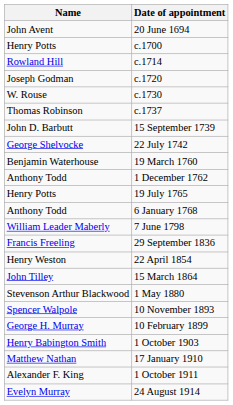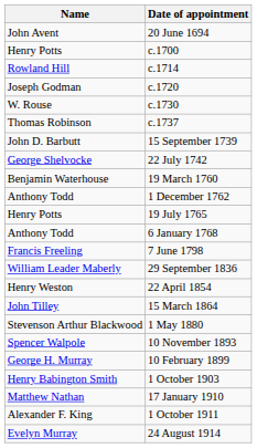7 June 1798 | Name: William Leader Maberly -> Francis Freeling
29 September 1836 | Name: Francis Freeling -> William Leader Maberly
